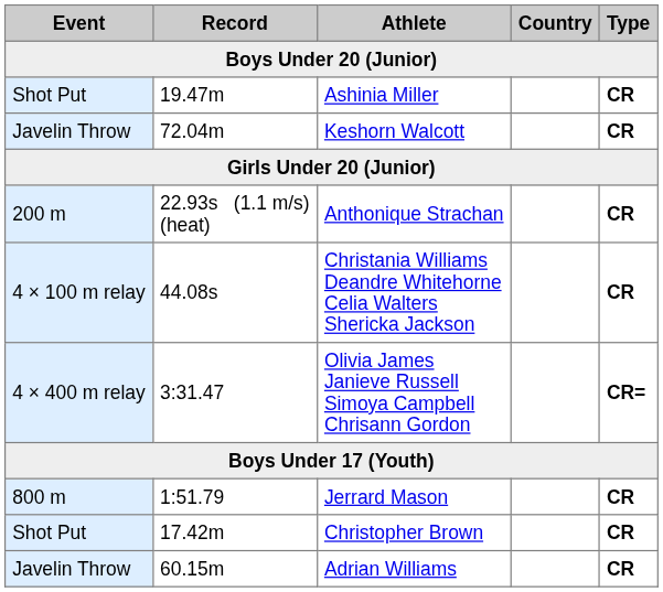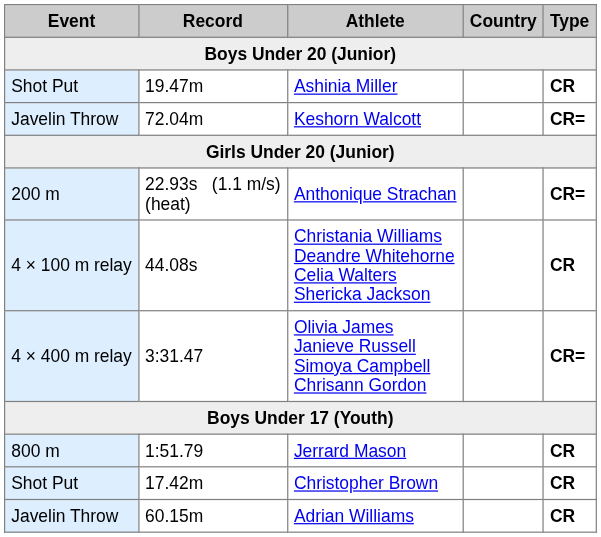Keshorn Walcott | Type: CR -> CR=
Anthonique Strachan | Type: CR -> CR=
